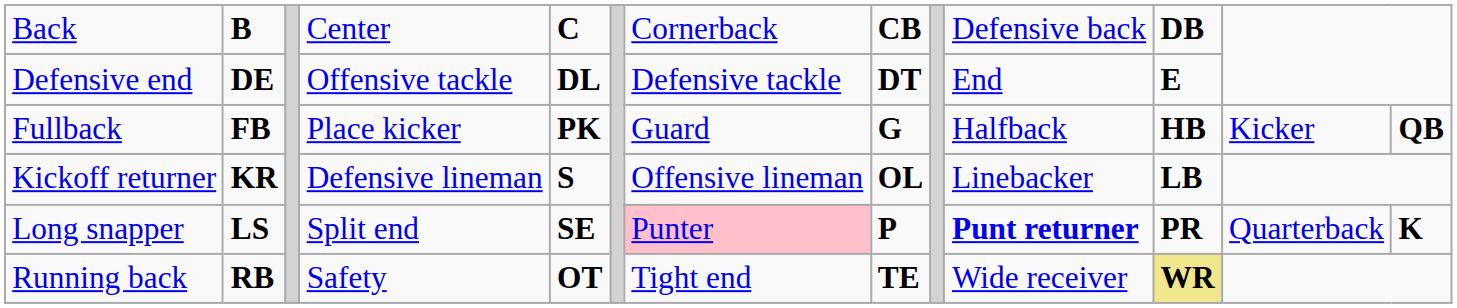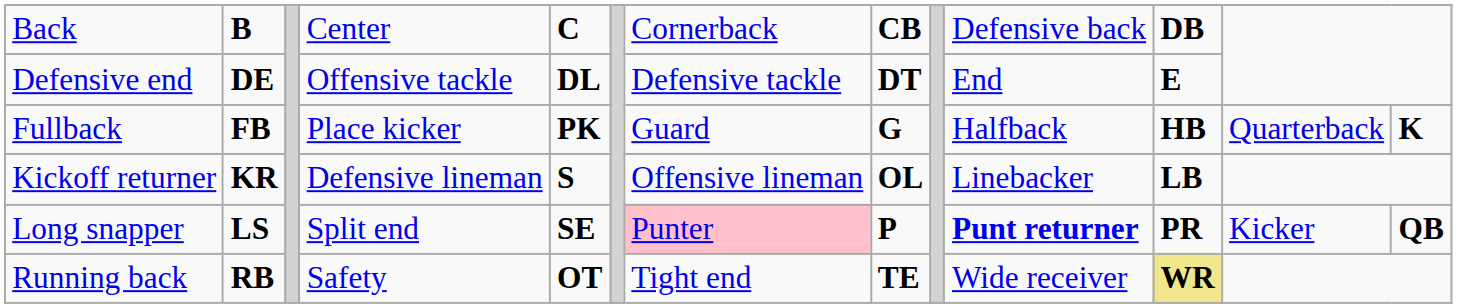Fullback | column 12: Kicker -> Quarterback
Fullback | column 13: QB -> K
Long snapper | column 12: Quarterback -> Kicker
Long snapper | column 13: K -> QB
